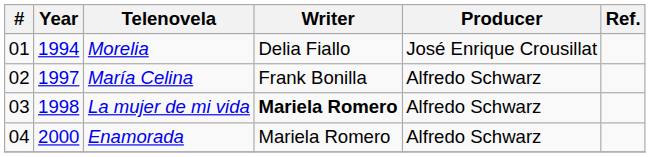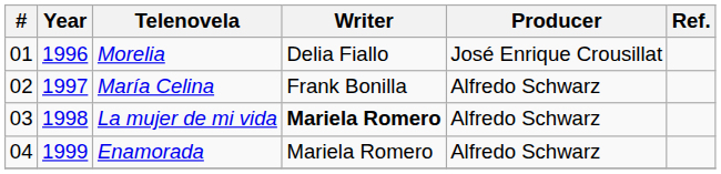Morelia | Year: 1994 -> 1996
Enamorada | Year: 2000 -> 1999
